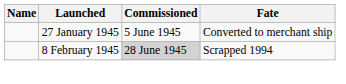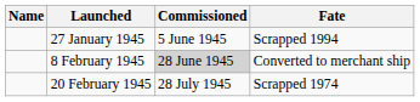27 January 1945 | Fate: Converted to merchant ship -> Scrapped 1994
8 February 1945 | Fate: Scrapped 1994 -> Converted to merchant ship
+ row: 20 February 1945 | 28 July 1945 | Scrapped 1974
